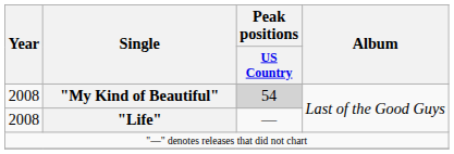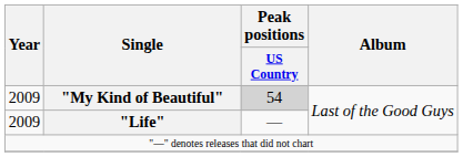"My Kind of Beautiful" | Year: 2008 -> 2009
"Life" | Year: 2008 -> 2009
